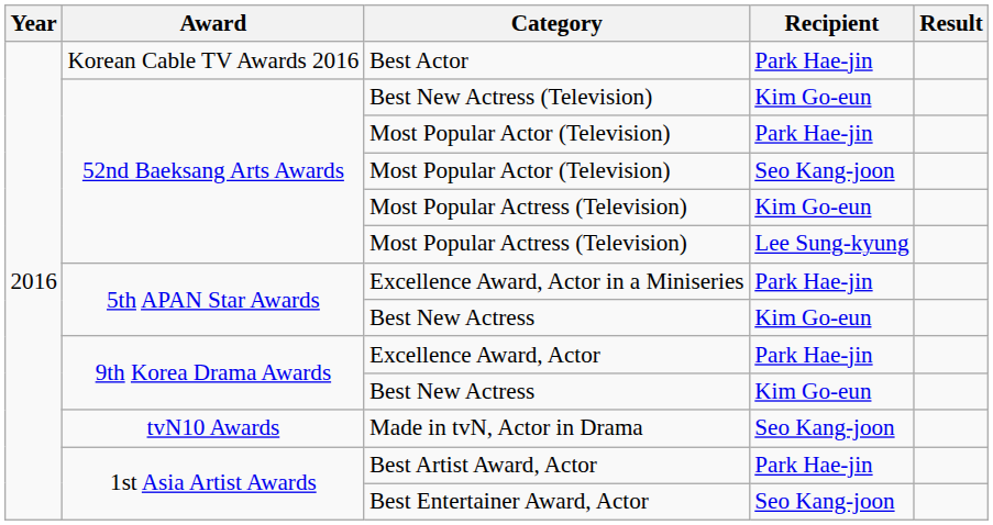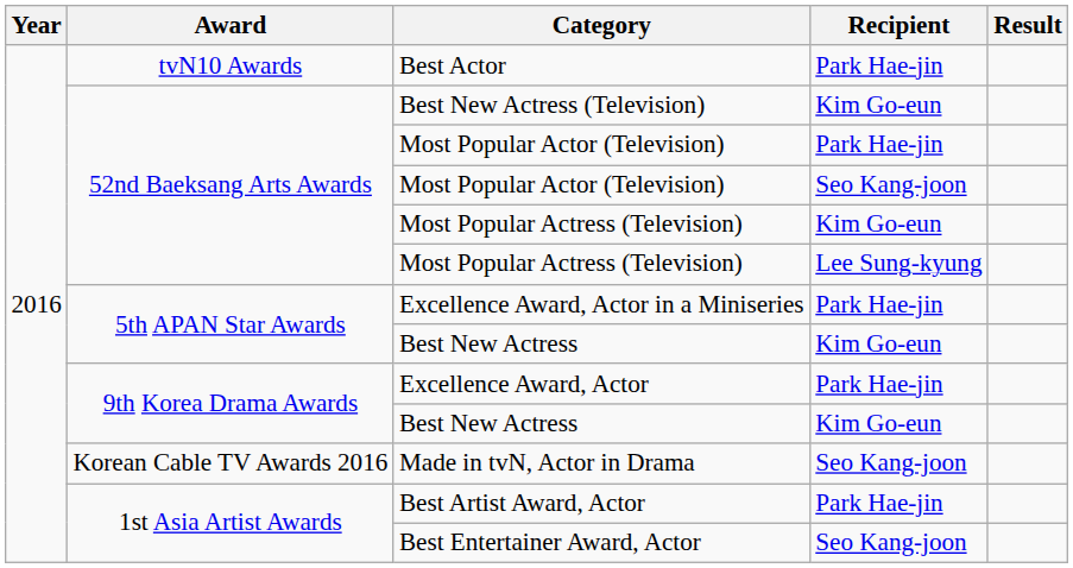Best Actor | Award: Korean Cable TV Awards 2016 -> tvN10 Awards
Made in tvN, Actor in Drama | Award: tvN10 Awards -> Korean Cable TV Awards 2016
